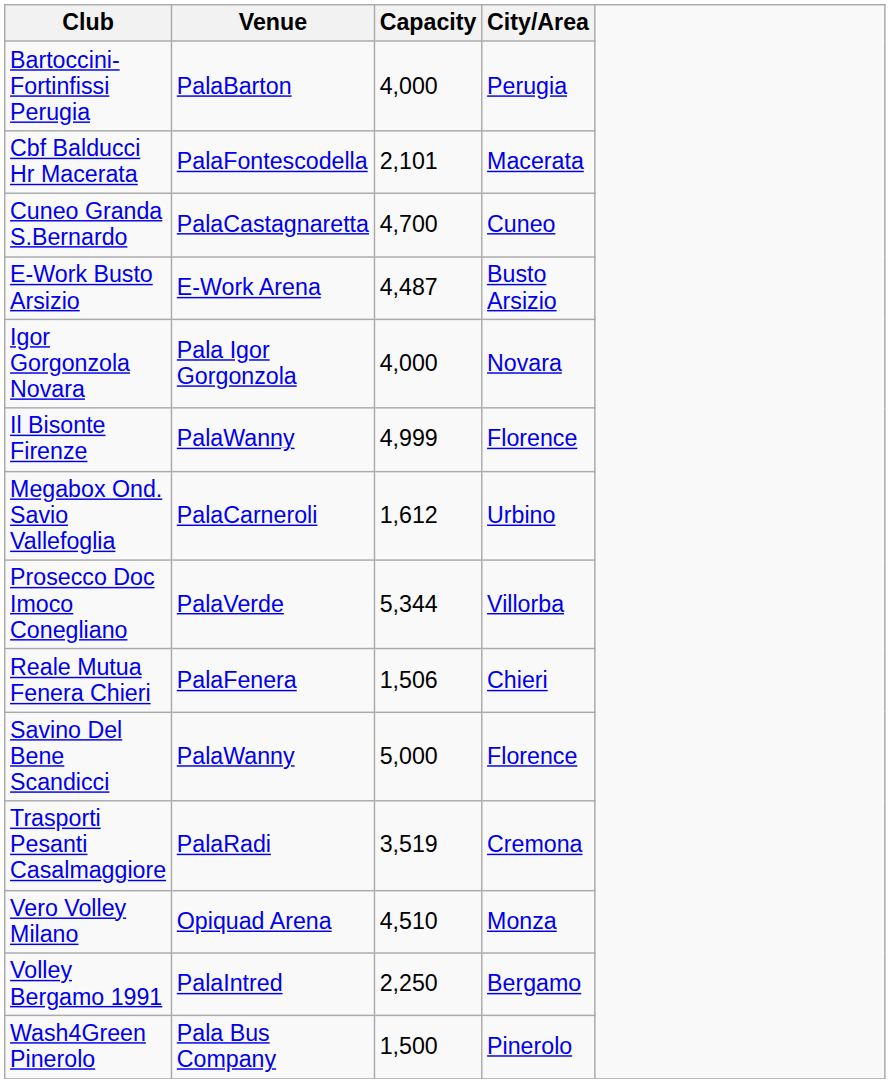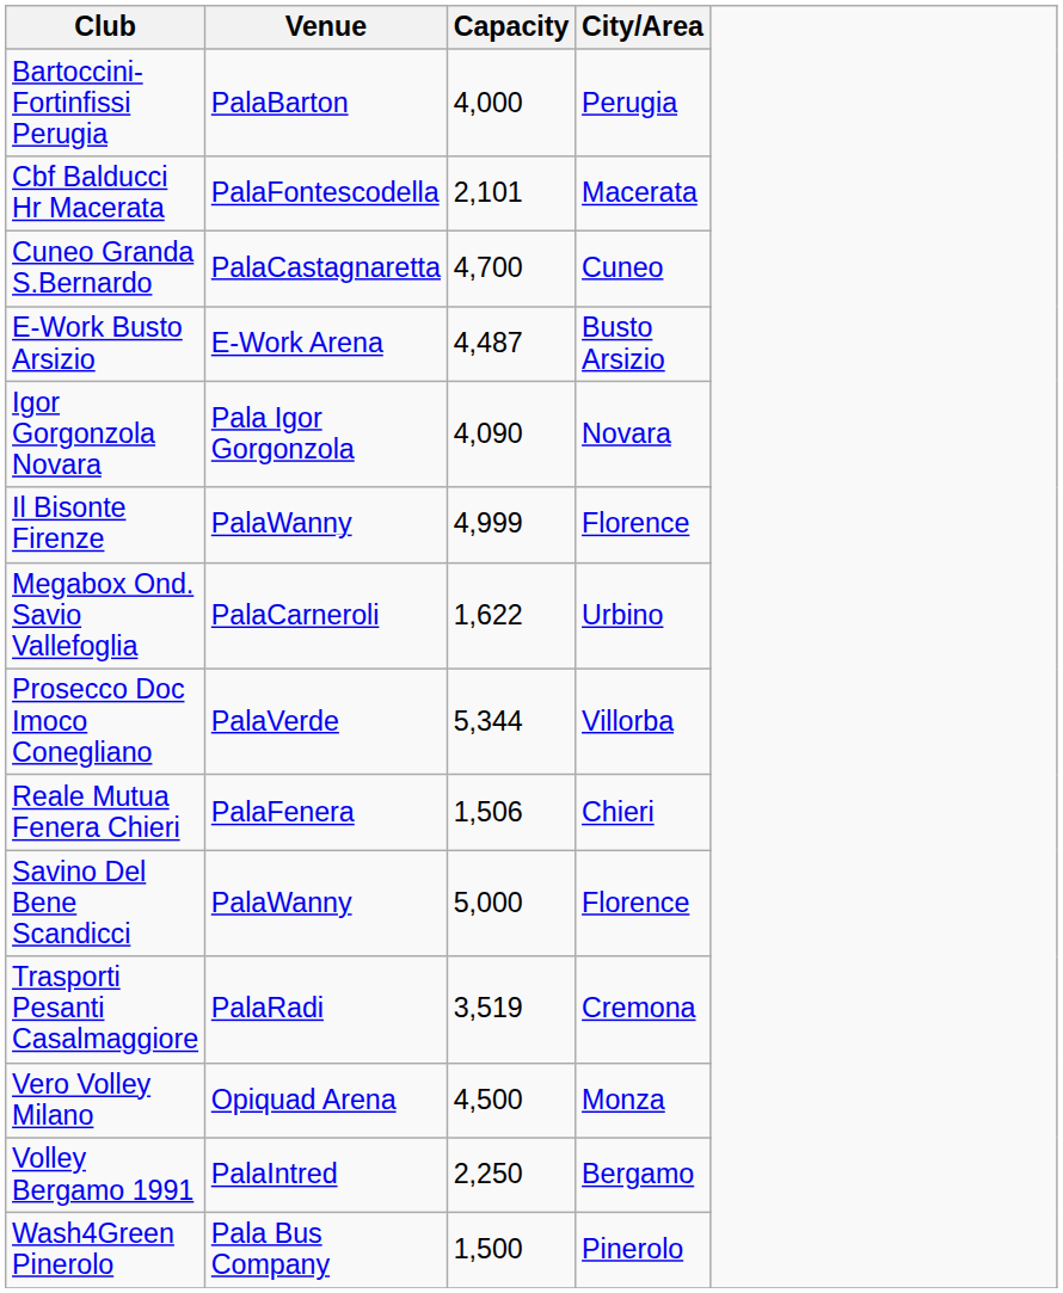Igor Gorgonzola Novara | Capacity: 4,000 -> 4,090
Megabox Ond. Savio Vallefoglia | Capacity: 1,612 -> 1,622
Vero Volley Milano | Capacity: 4,510 -> 4,500
